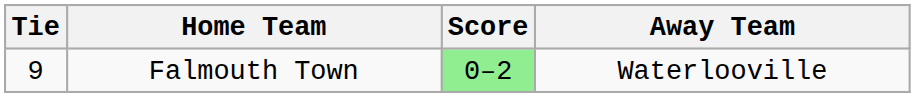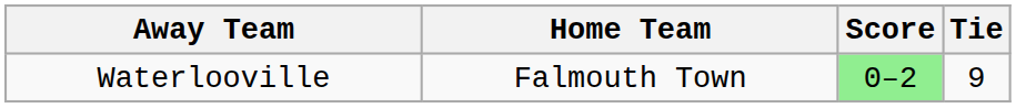columns swapped: Tie <-> Away Team
